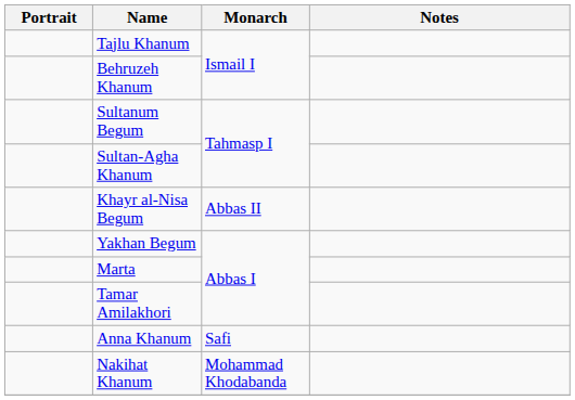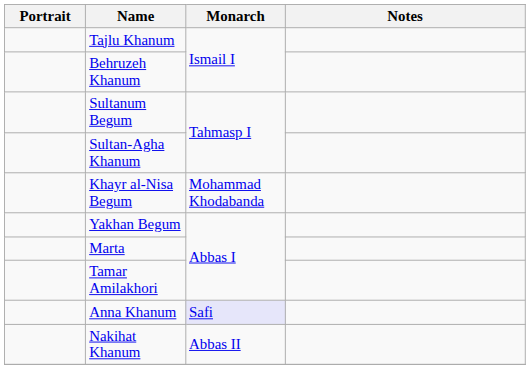Khayr al-Nisa Begum | Monarch: Abbas II -> Mohammad Khodabanda
Anna Khanum | Monarch: no background -> lavender background
Nakihat Khanum | Monarch: Mohammad Khodabanda -> Abbas II
